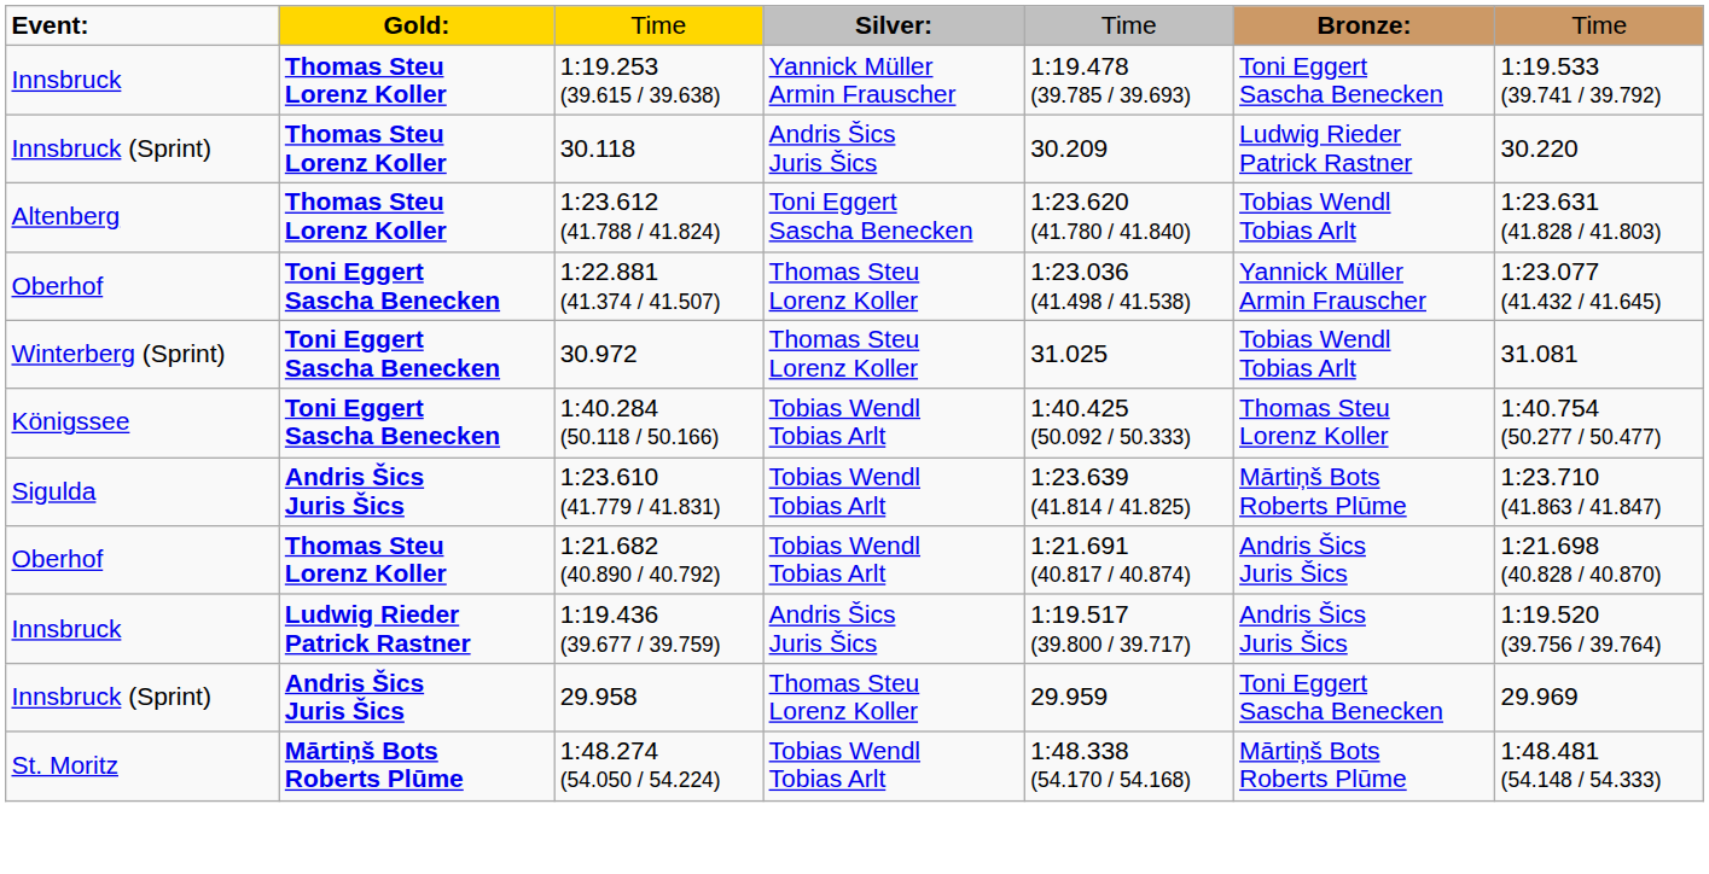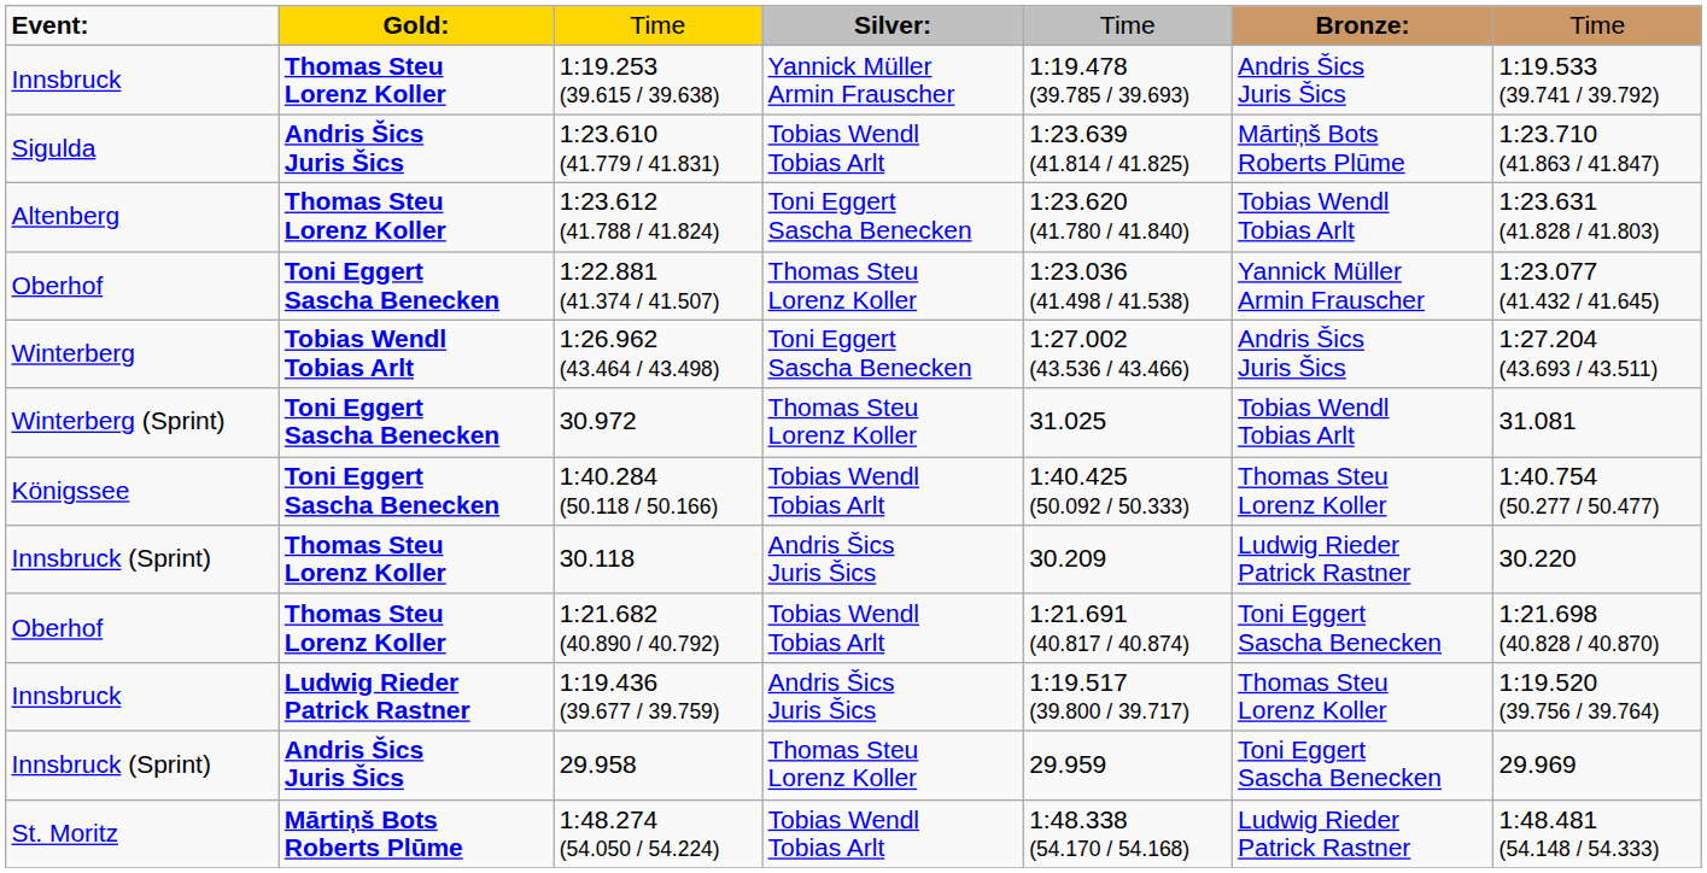1:19.253 (39.615 / 39.638) | column 6: Toni Eggert Sascha Benecken -> Andris Šics Juris Šics
rows swapped: 30.118 <-> 1:23.610 (41.779 / 41.831)
+ row: Winterberg | Tobias Wendl Tobias Arlt | 1:26.962 (43.464 / 43.498) | Toni Eggert Sascha Benecken | 1:27.002 (43.536 / 43.466) | Andris Šics Juris Šics | 1:27.204 (43.693 / 43.511)
1:21.682 (40.890 / 40.792) | column 6: Andris Šics Juris Šics -> Toni Eggert Sascha Benecken
1:19.436 (39.677 / 39.759) | column 6: Andris Šics Juris Šics -> Thomas Steu Lorenz Koller
1:48.274 (54.050 / 54.224) | column 6: Mārtiņš Bots Roberts Plūme -> Ludwig Rieder Patrick Rastner
